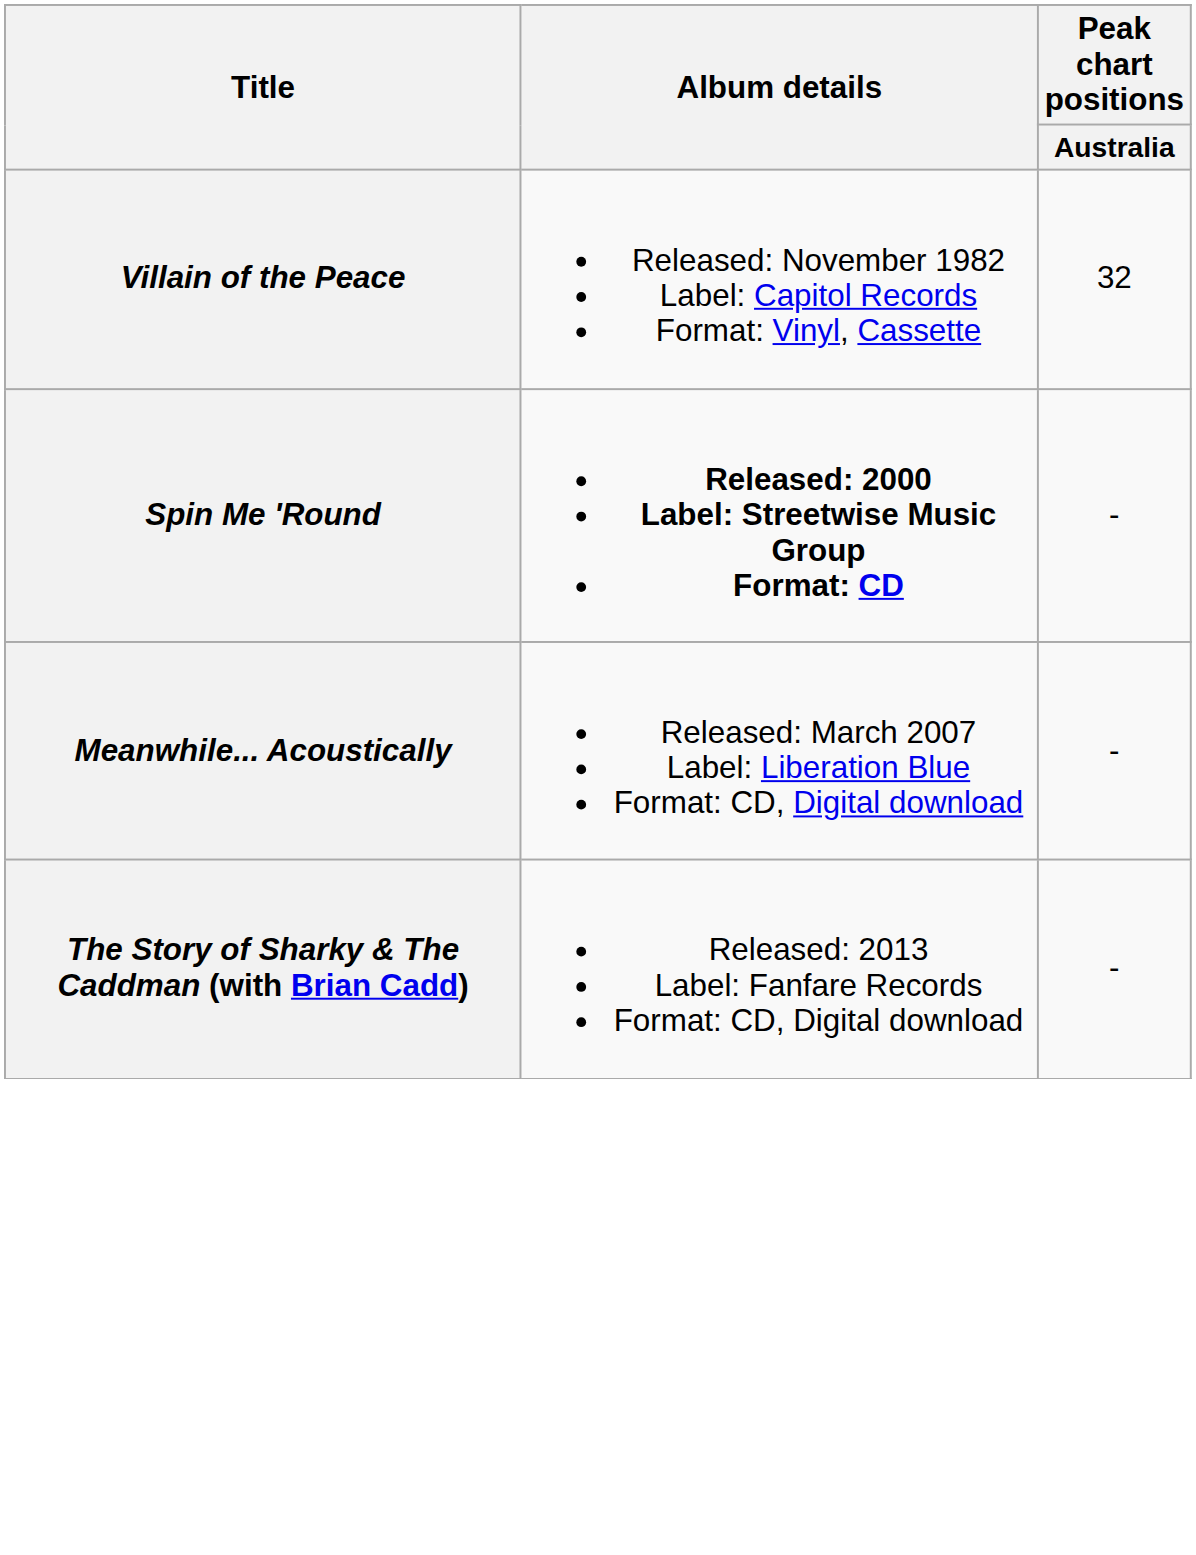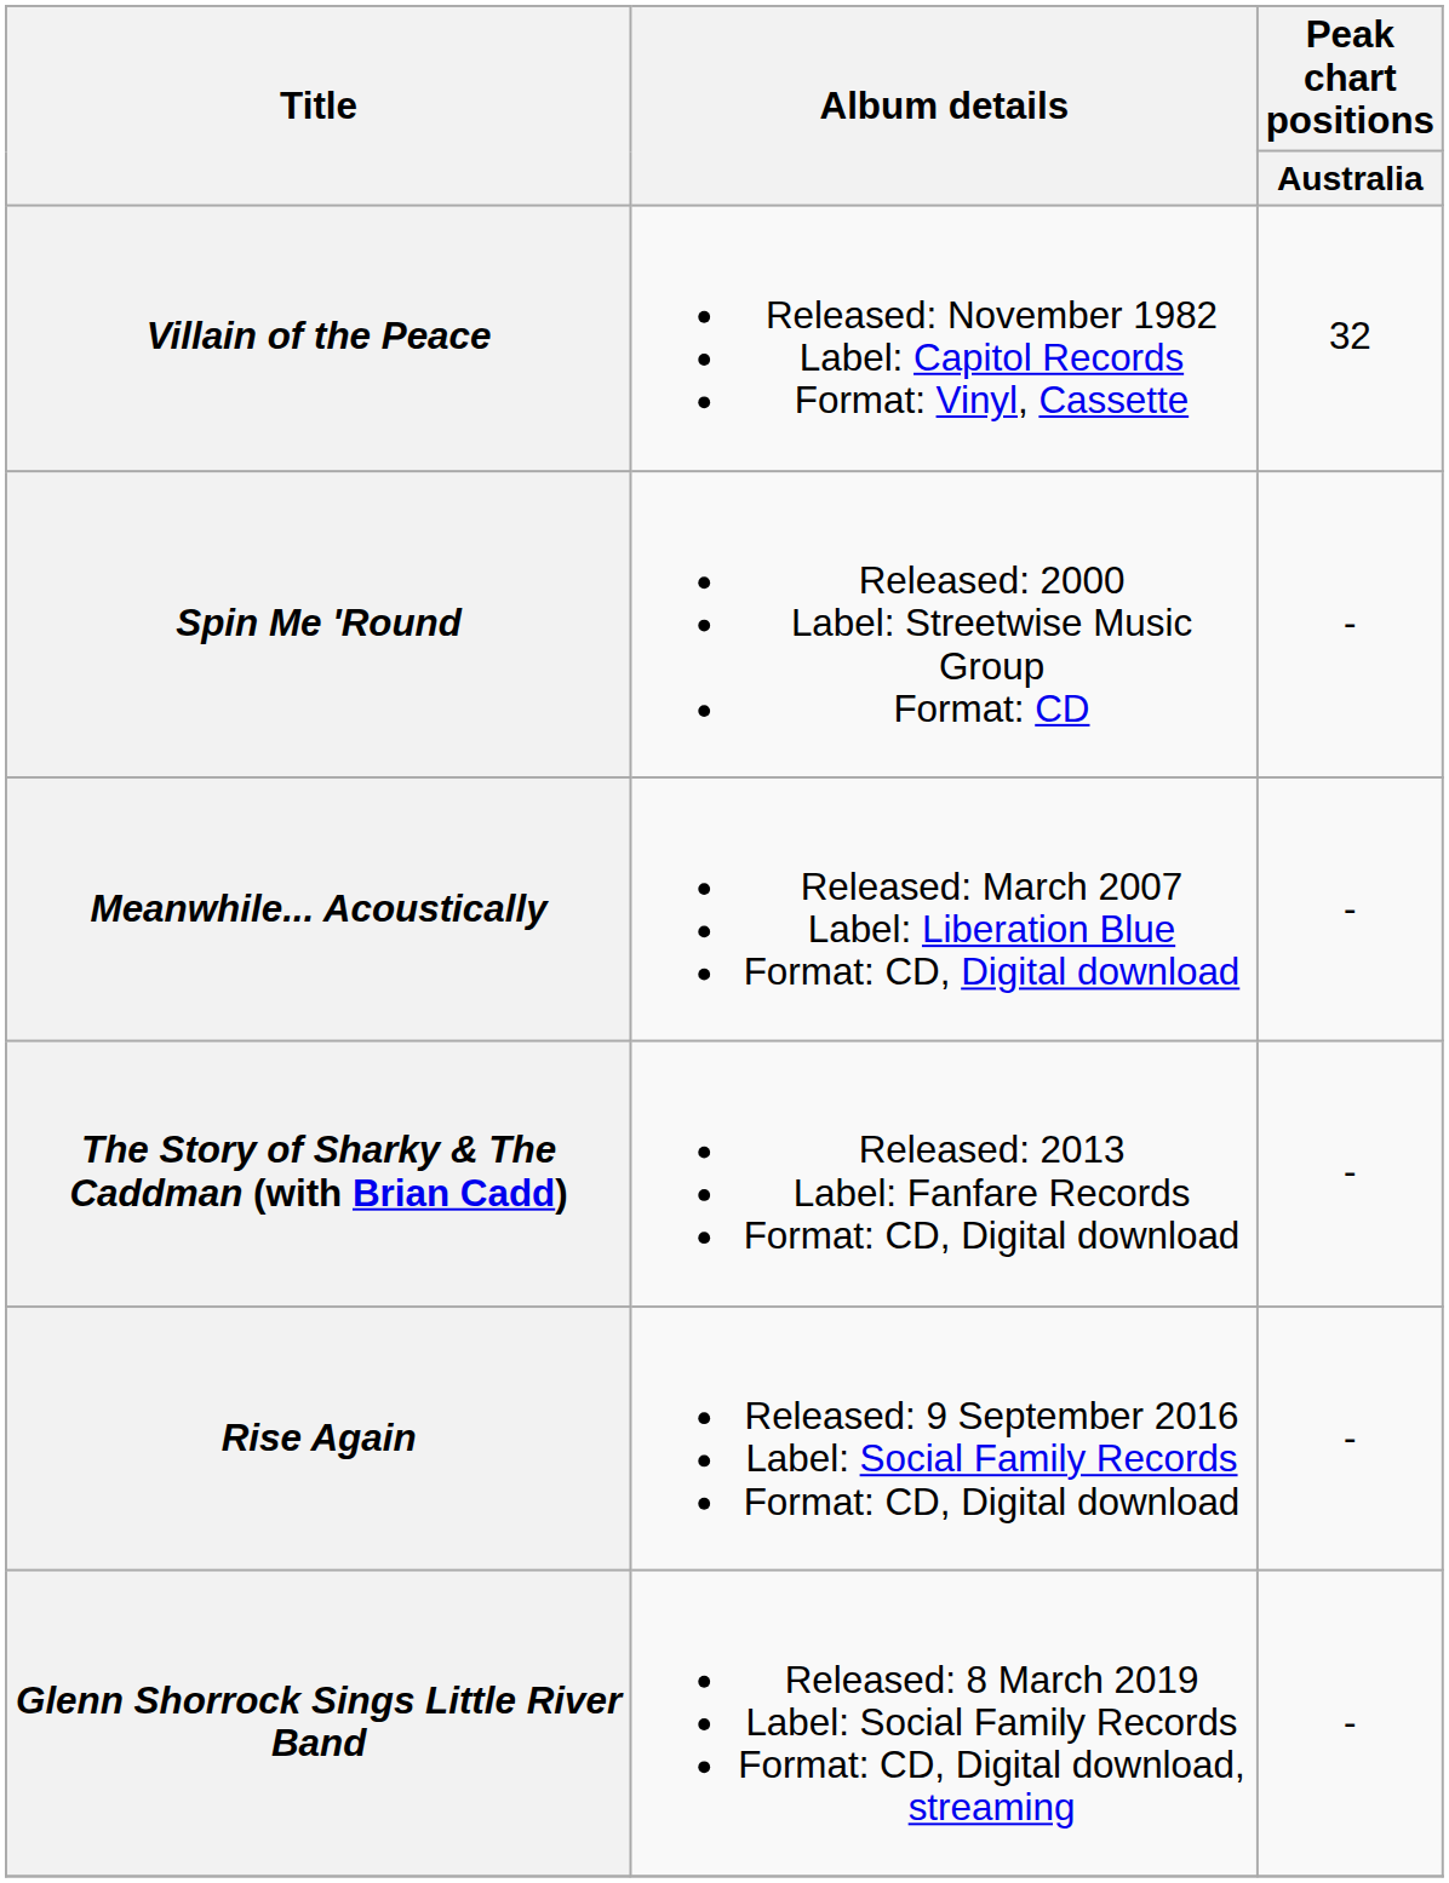Spin Me 'Round | Album details: bold -> normal
+ row: Rise Again | Released: 9 September 2016 Label: Social Family Records Format: CD, Digital download | -
+ row: Glenn Shorrock Sings Little River Band | Released: 8 March 2019 Label: Social Family Records Format: CD, Digital download, streaming | -
